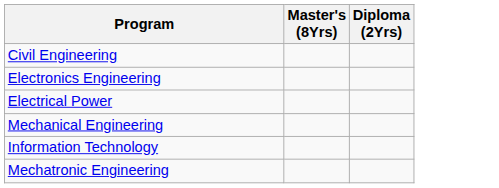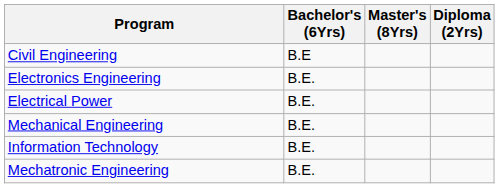+ column: Bachelor's (6Yrs) | B.E | B.E. | B.E. | B.E. | B.E. | B.E.
